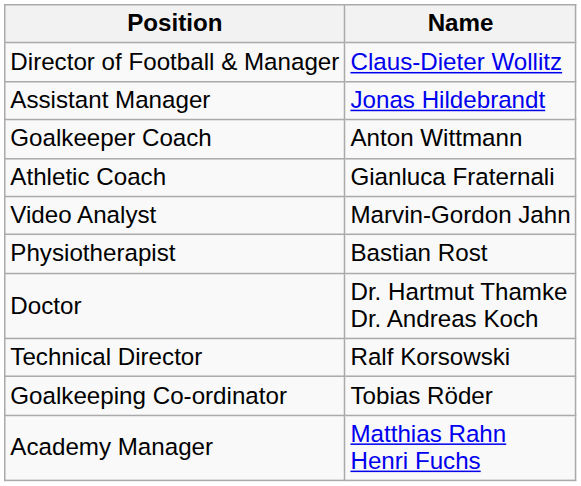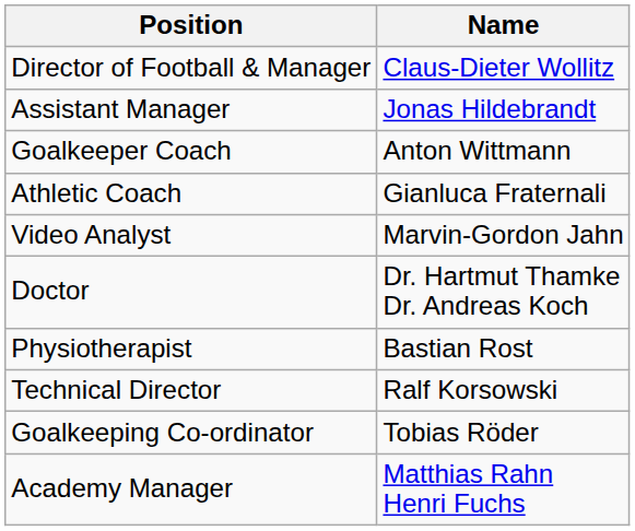rows swapped: Doctor <-> Physiotherapist
